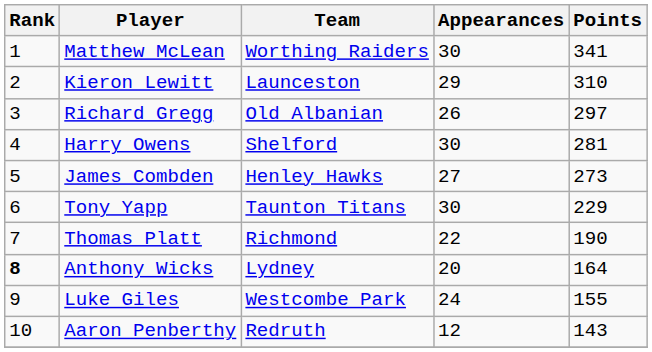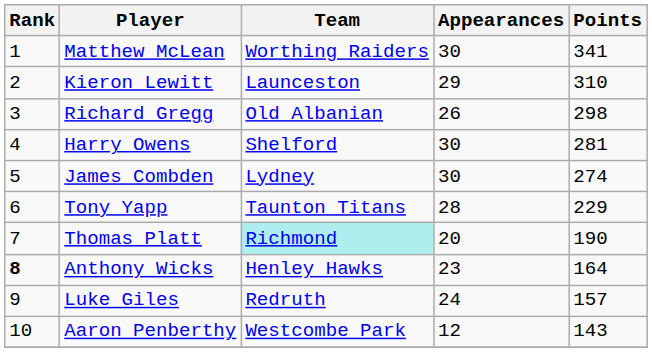Richard Gregg | Points: 297 -> 298
James Combden | Team: Henley Hawks -> Lydney
James Combden | Appearances: 27 -> 30
James Combden | Points: 273 -> 274
Tony Yapp | Appearances: 30 -> 28
Thomas Platt | Team: no background -> paleturquoise background
Thomas Platt | Appearances: 22 -> 20
Anthony Wicks | Team: Lydney -> Henley Hawks
Anthony Wicks | Appearances: 20 -> 23
Luke Giles | Team: Westcombe Park -> Redruth
Luke Giles | Points: 155 -> 157
Aaron Penberthy | Team: Redruth -> Westcombe Park
